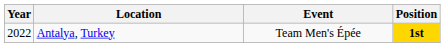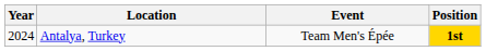Antalya, Turkey | Year: 2022 -> 2024
